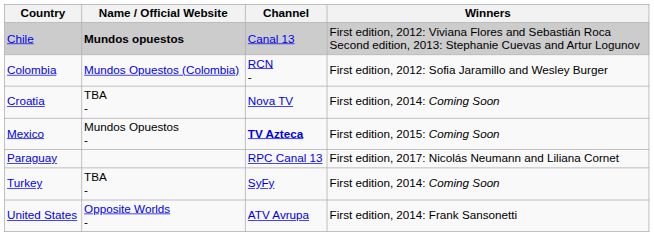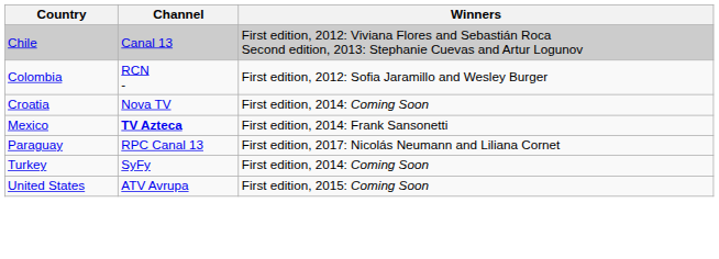- column: Name / Official Website | Mundos opuestos | Mundos Opuestos (Colombia) | TBA - | Mundos Opuestos - | TBA - | Opposite Worlds -
Mexico | Winners: First edition, 2015: Coming Soon -> First edition, 2014: Frank Sansonetti
United States | Winners: First edition, 2014: Frank Sansonetti -> First edition, 2015: Coming Soon
